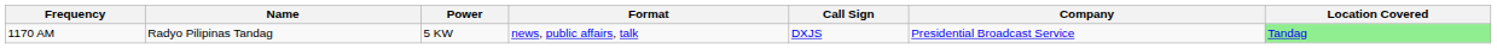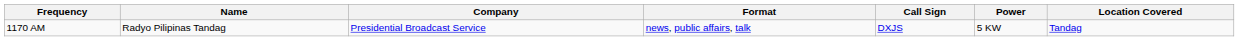columns swapped: Company <-> Power
1170 AM | Location Covered: lightgreen background -> no background
